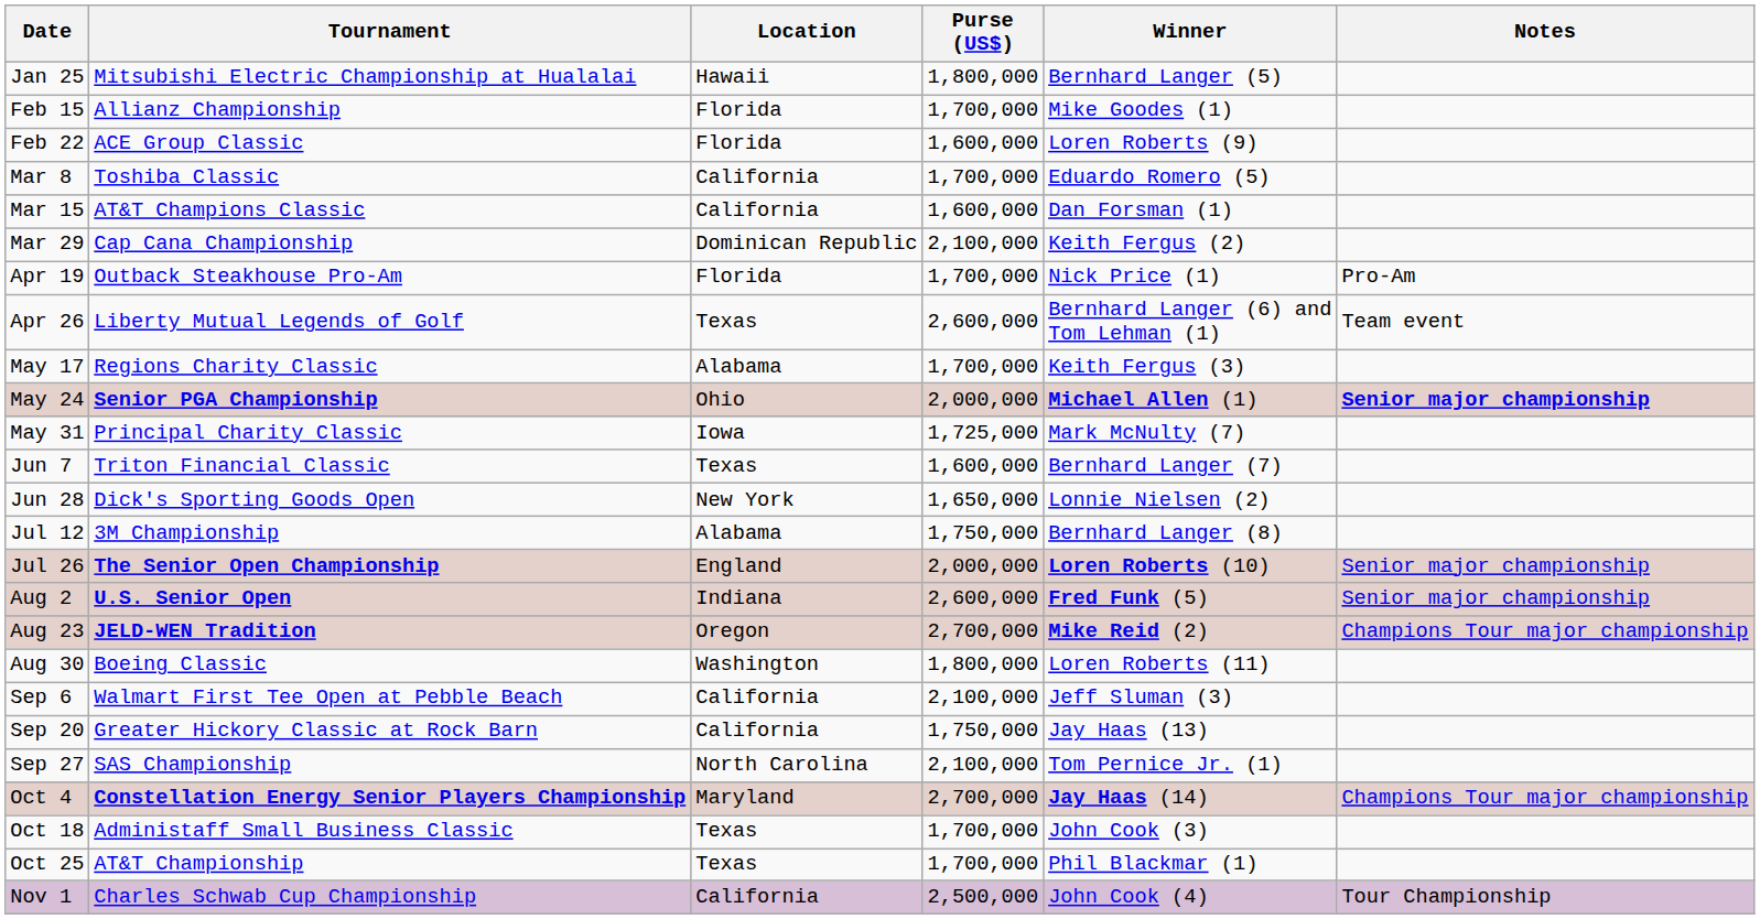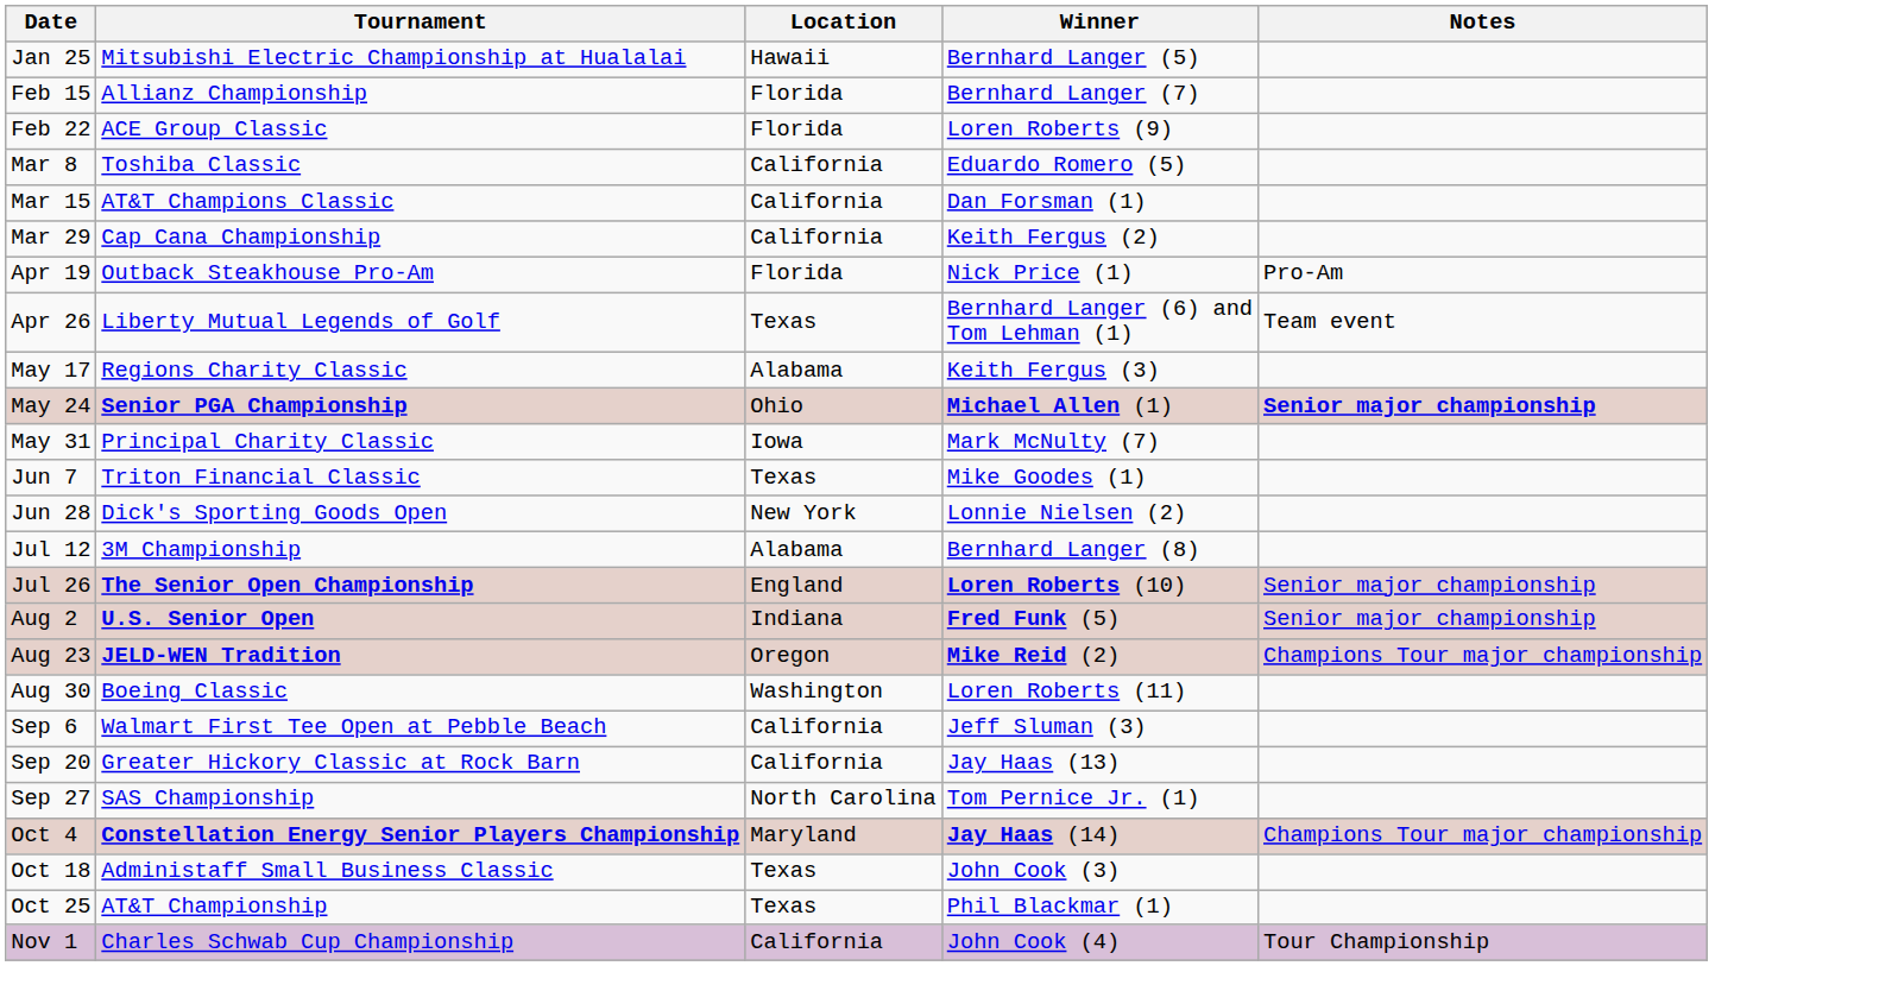- column: Purse (US$) | 1,800,000 | 1,700,000 | 1,600,000 | 1,700,000 | 1,600,000 | 2,100,000 | 1,700,000 | 2,600,000 | 1,700,000 | 2,000,000 | 1,725,000 | 1,600,000 | 1,650,000 | 1,750,000 | 2,000,000 | 2,600,000 | 2,700,000 | 1,800,000 | 2,100,000 | 1,750,000 | 2,100,000 | 2,700,000 | 1,700,000 | 1,700,000 | 2,500,000
Feb 15 | Winner: Mike Goodes (1) -> Bernhard Langer (7)
Mar 29 | Location: Dominican Republic -> California
Jun 7 | Winner: Bernhard Langer (7) -> Mike Goodes (1)
